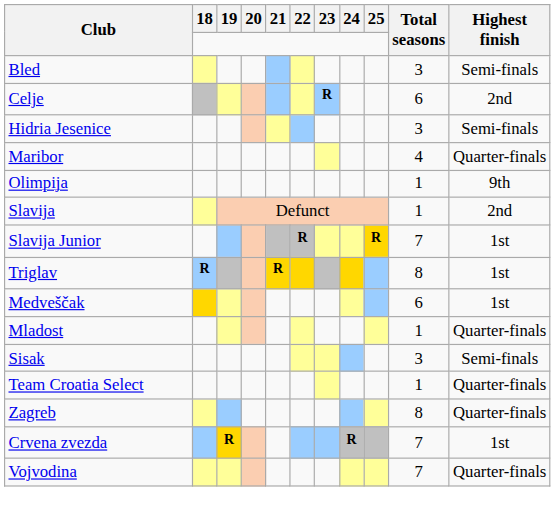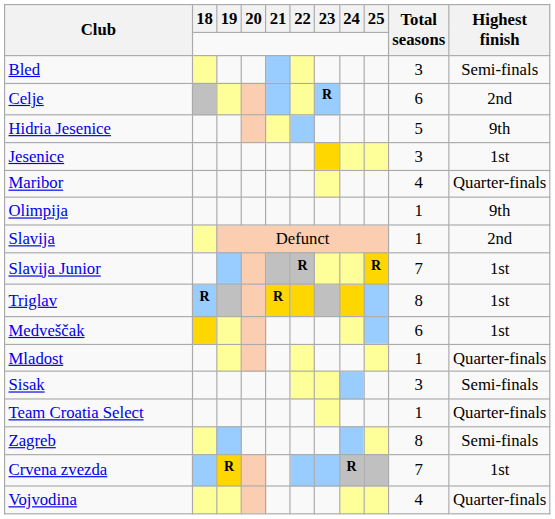Hidria Jesenice | Total seasons: 3 -> 5
Hidria Jesenice | Highest finish: Semi-finals -> 9th
+ row: Jesenice | 3 | 1st
Zagreb | Highest finish: Quarter-finals -> Semi-finals
Vojvodina | Total seasons: 7 -> 4
